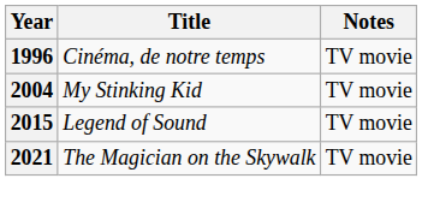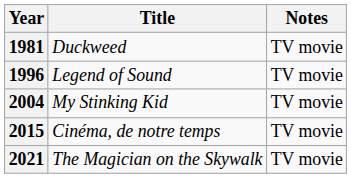+ row: 1981 | Duckweed | TV movie
1996 | Title: Cinéma, de notre temps -> Legend of Sound
2015 | Title: Legend of Sound -> Cinéma, de notre temps
